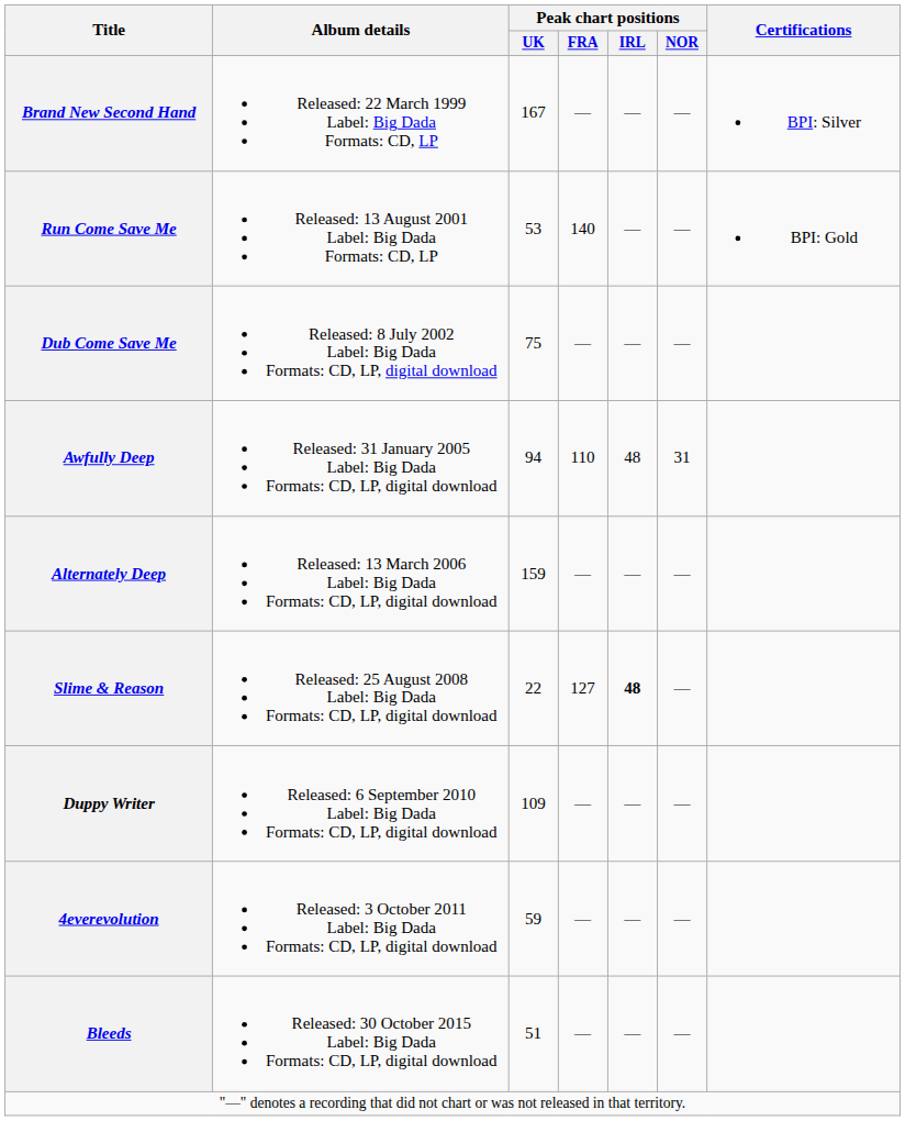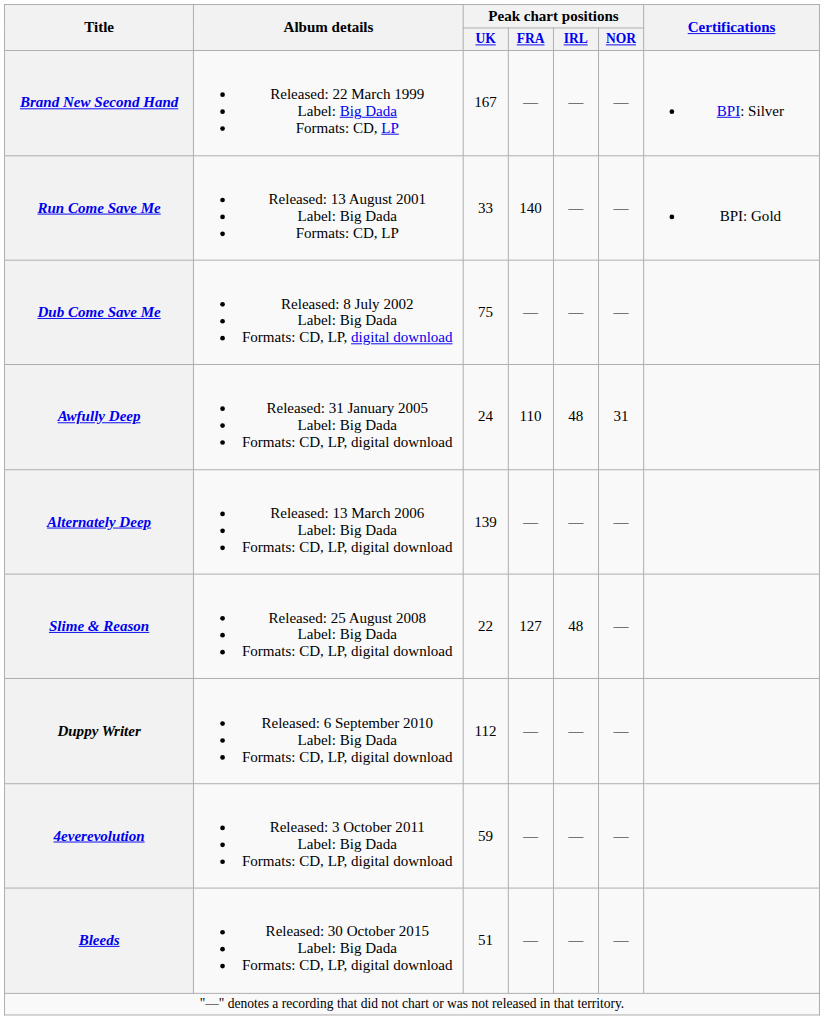Run Come Save Me | Peak chart positions / UK: 53 -> 33
Awfully Deep | Peak chart positions / UK: 94 -> 24
Alternately Deep | Peak chart positions / UK: 159 -> 139
Slime & Reason | Peak chart positions / IRL: bold -> normal
Duppy Writer | Peak chart positions / UK: 109 -> 112
